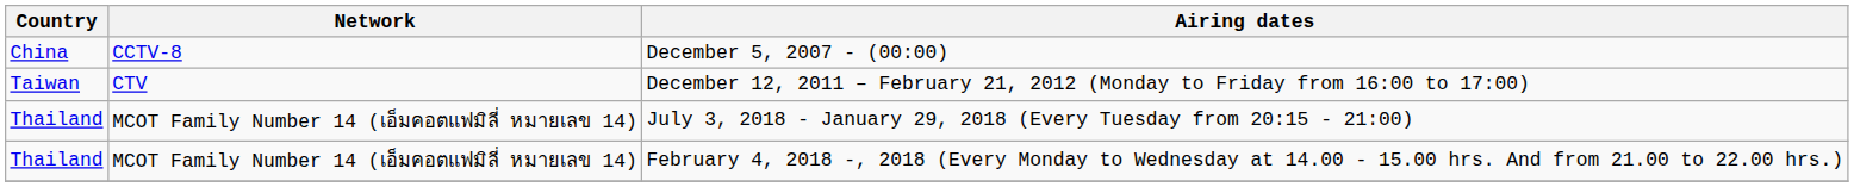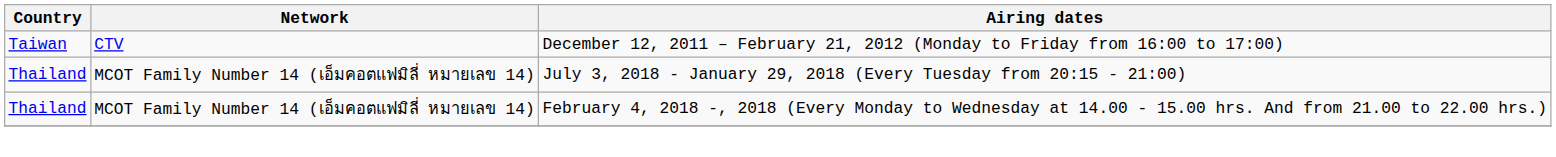- row: China | CCTV-8 | December 5, 2007 - (00:00)
